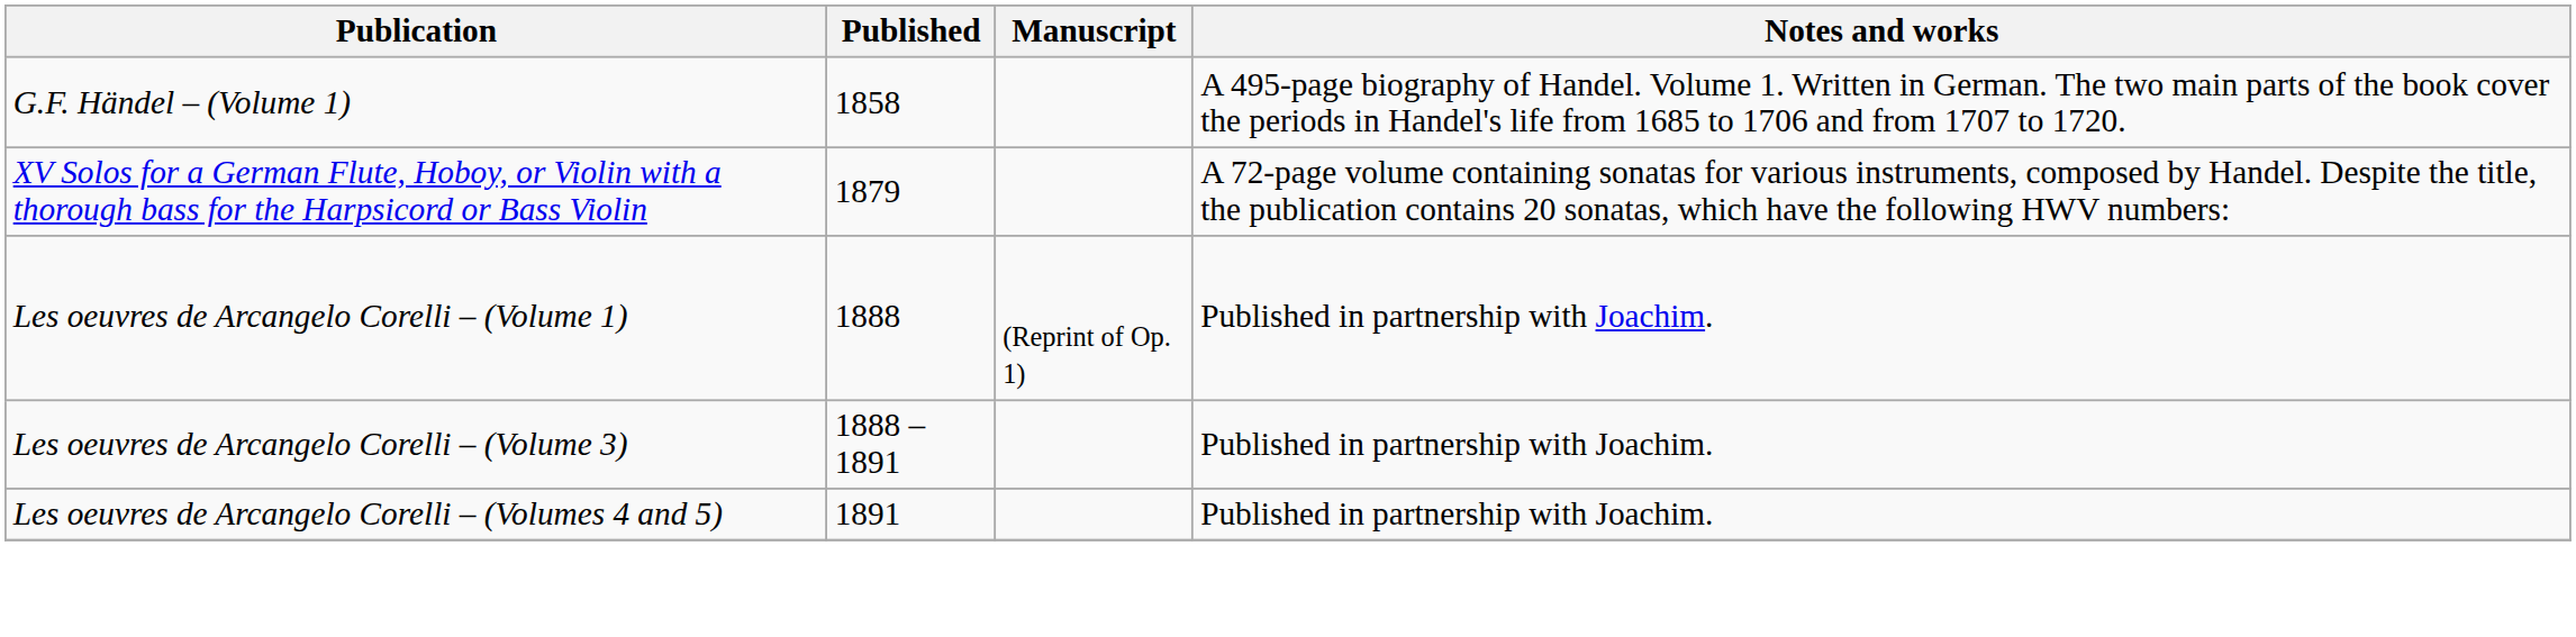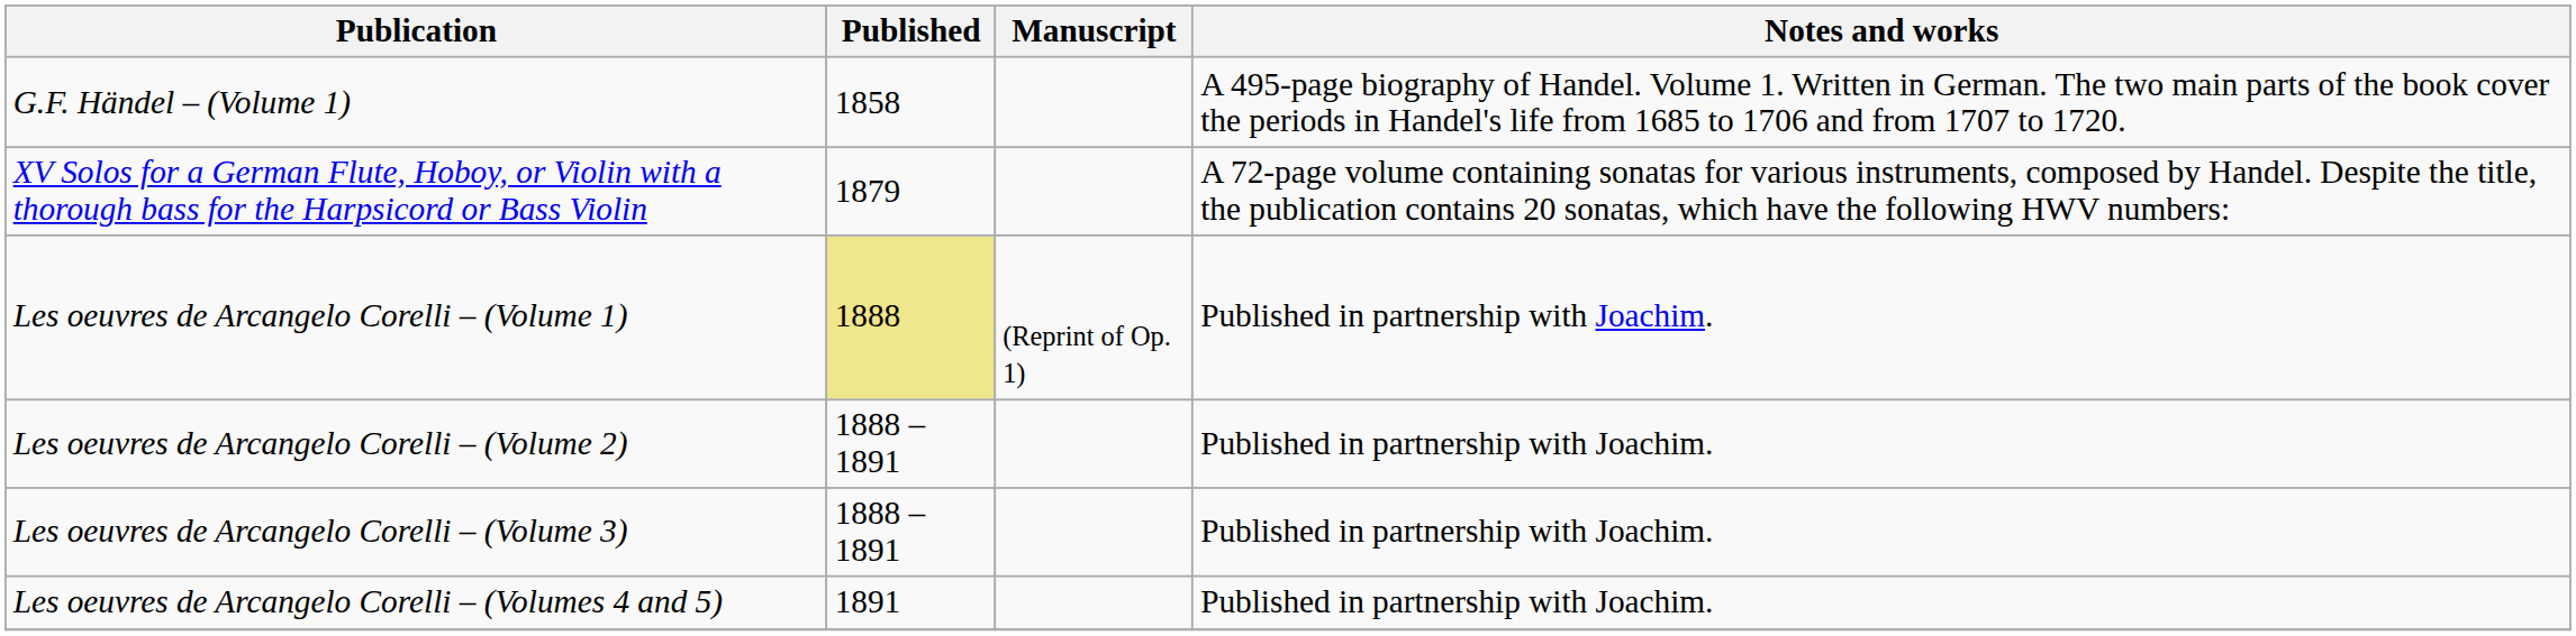Les oeuvres de Arcangelo Corelli – (Volume 1) | Published: no background -> khaki background
+ row: Les oeuvres de Arcangelo Corelli – (Volume 2) | 1888 – 1891 | Published in partnership with Joachim.
